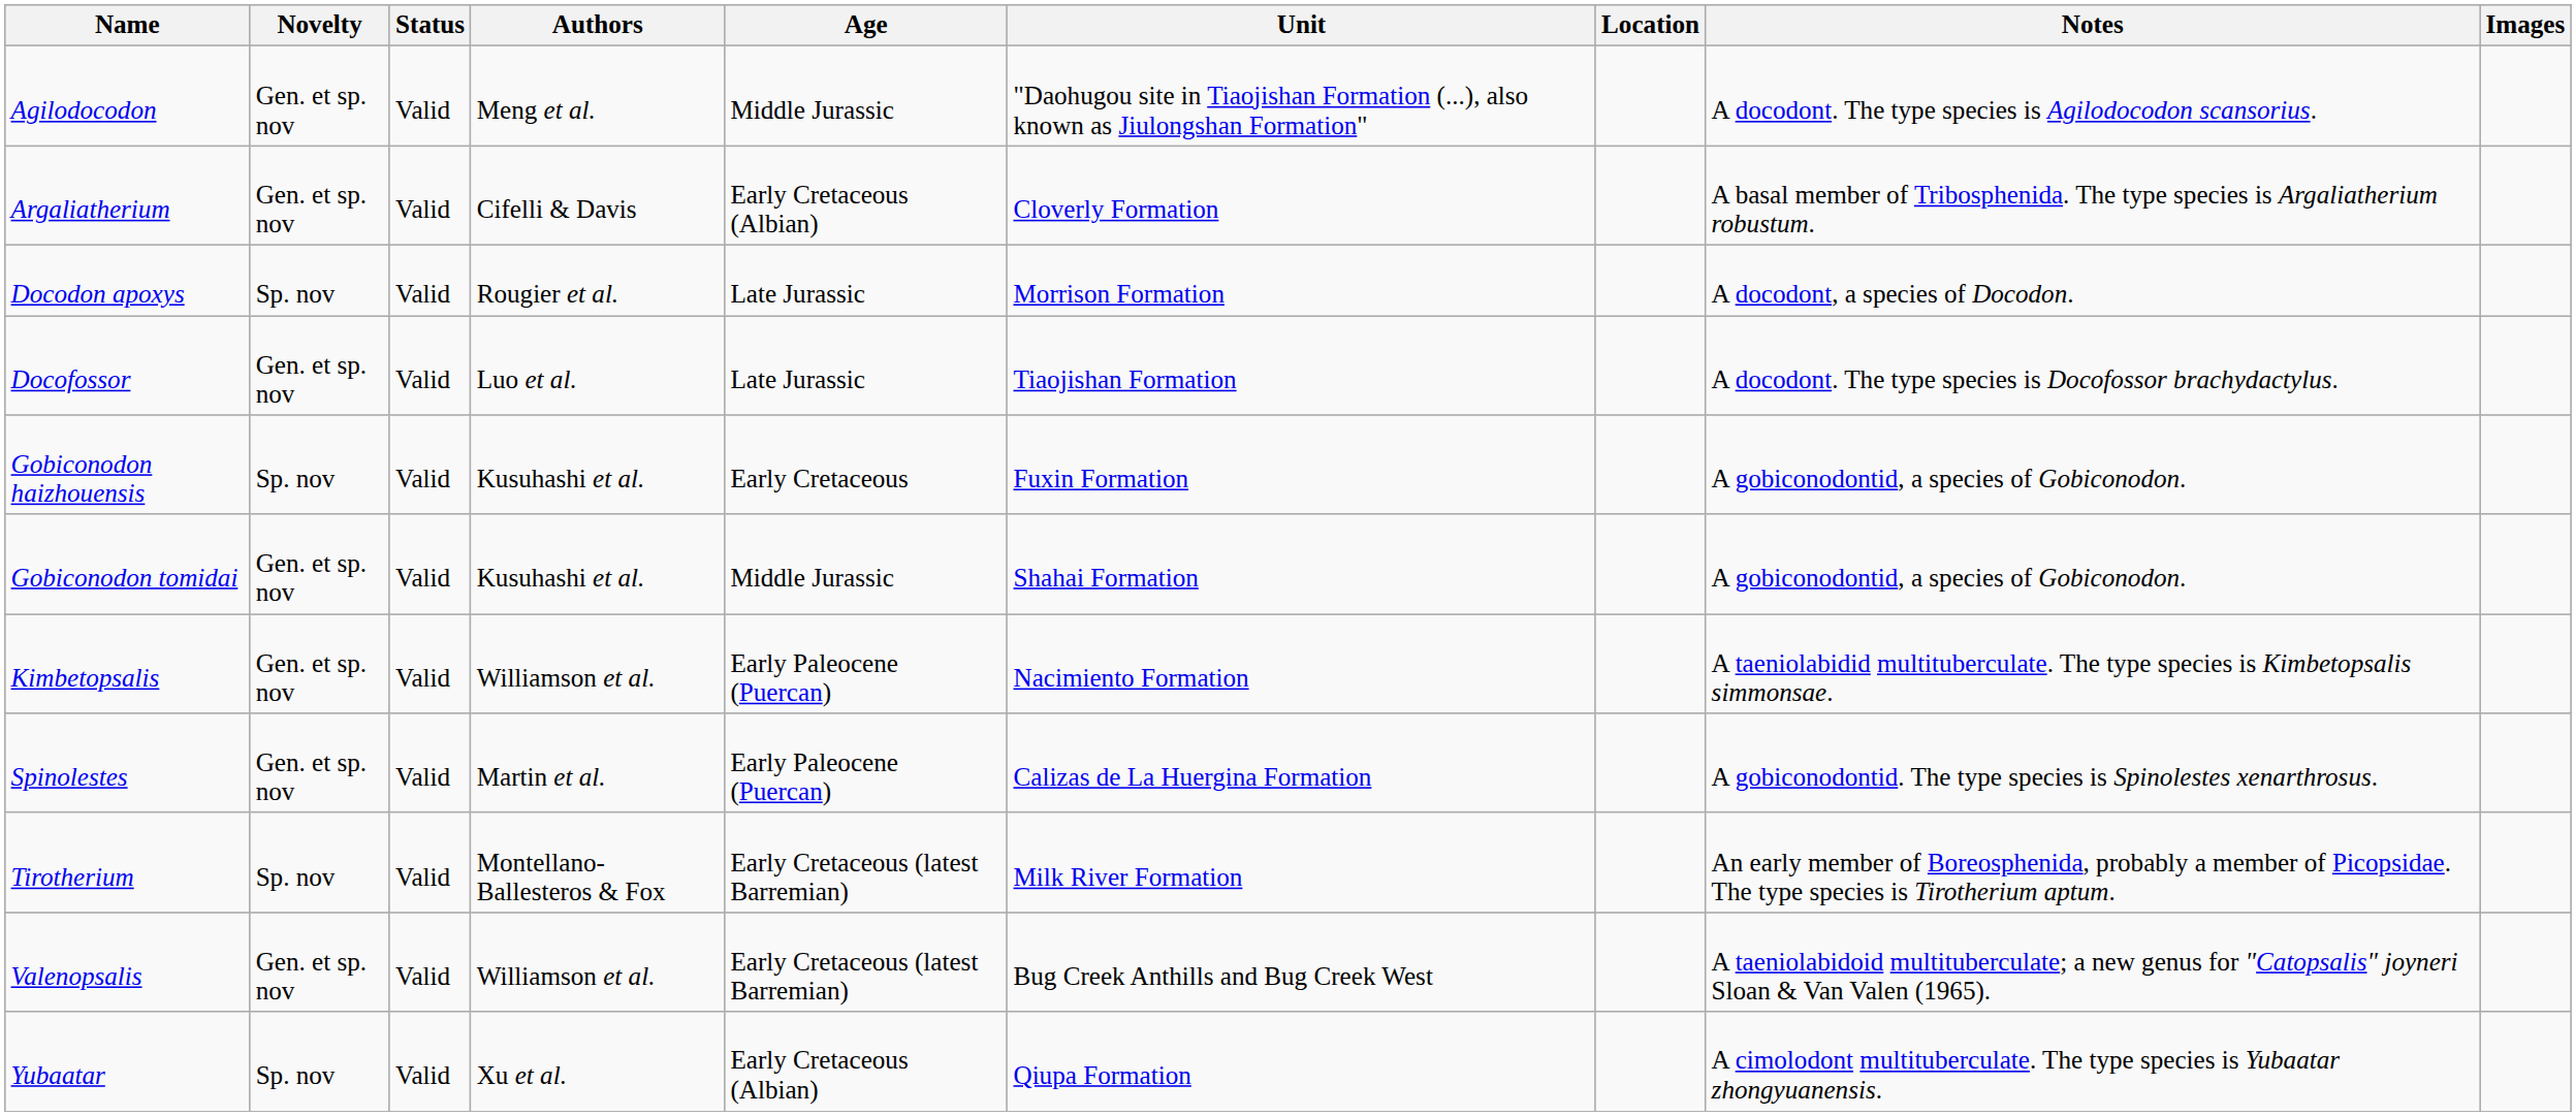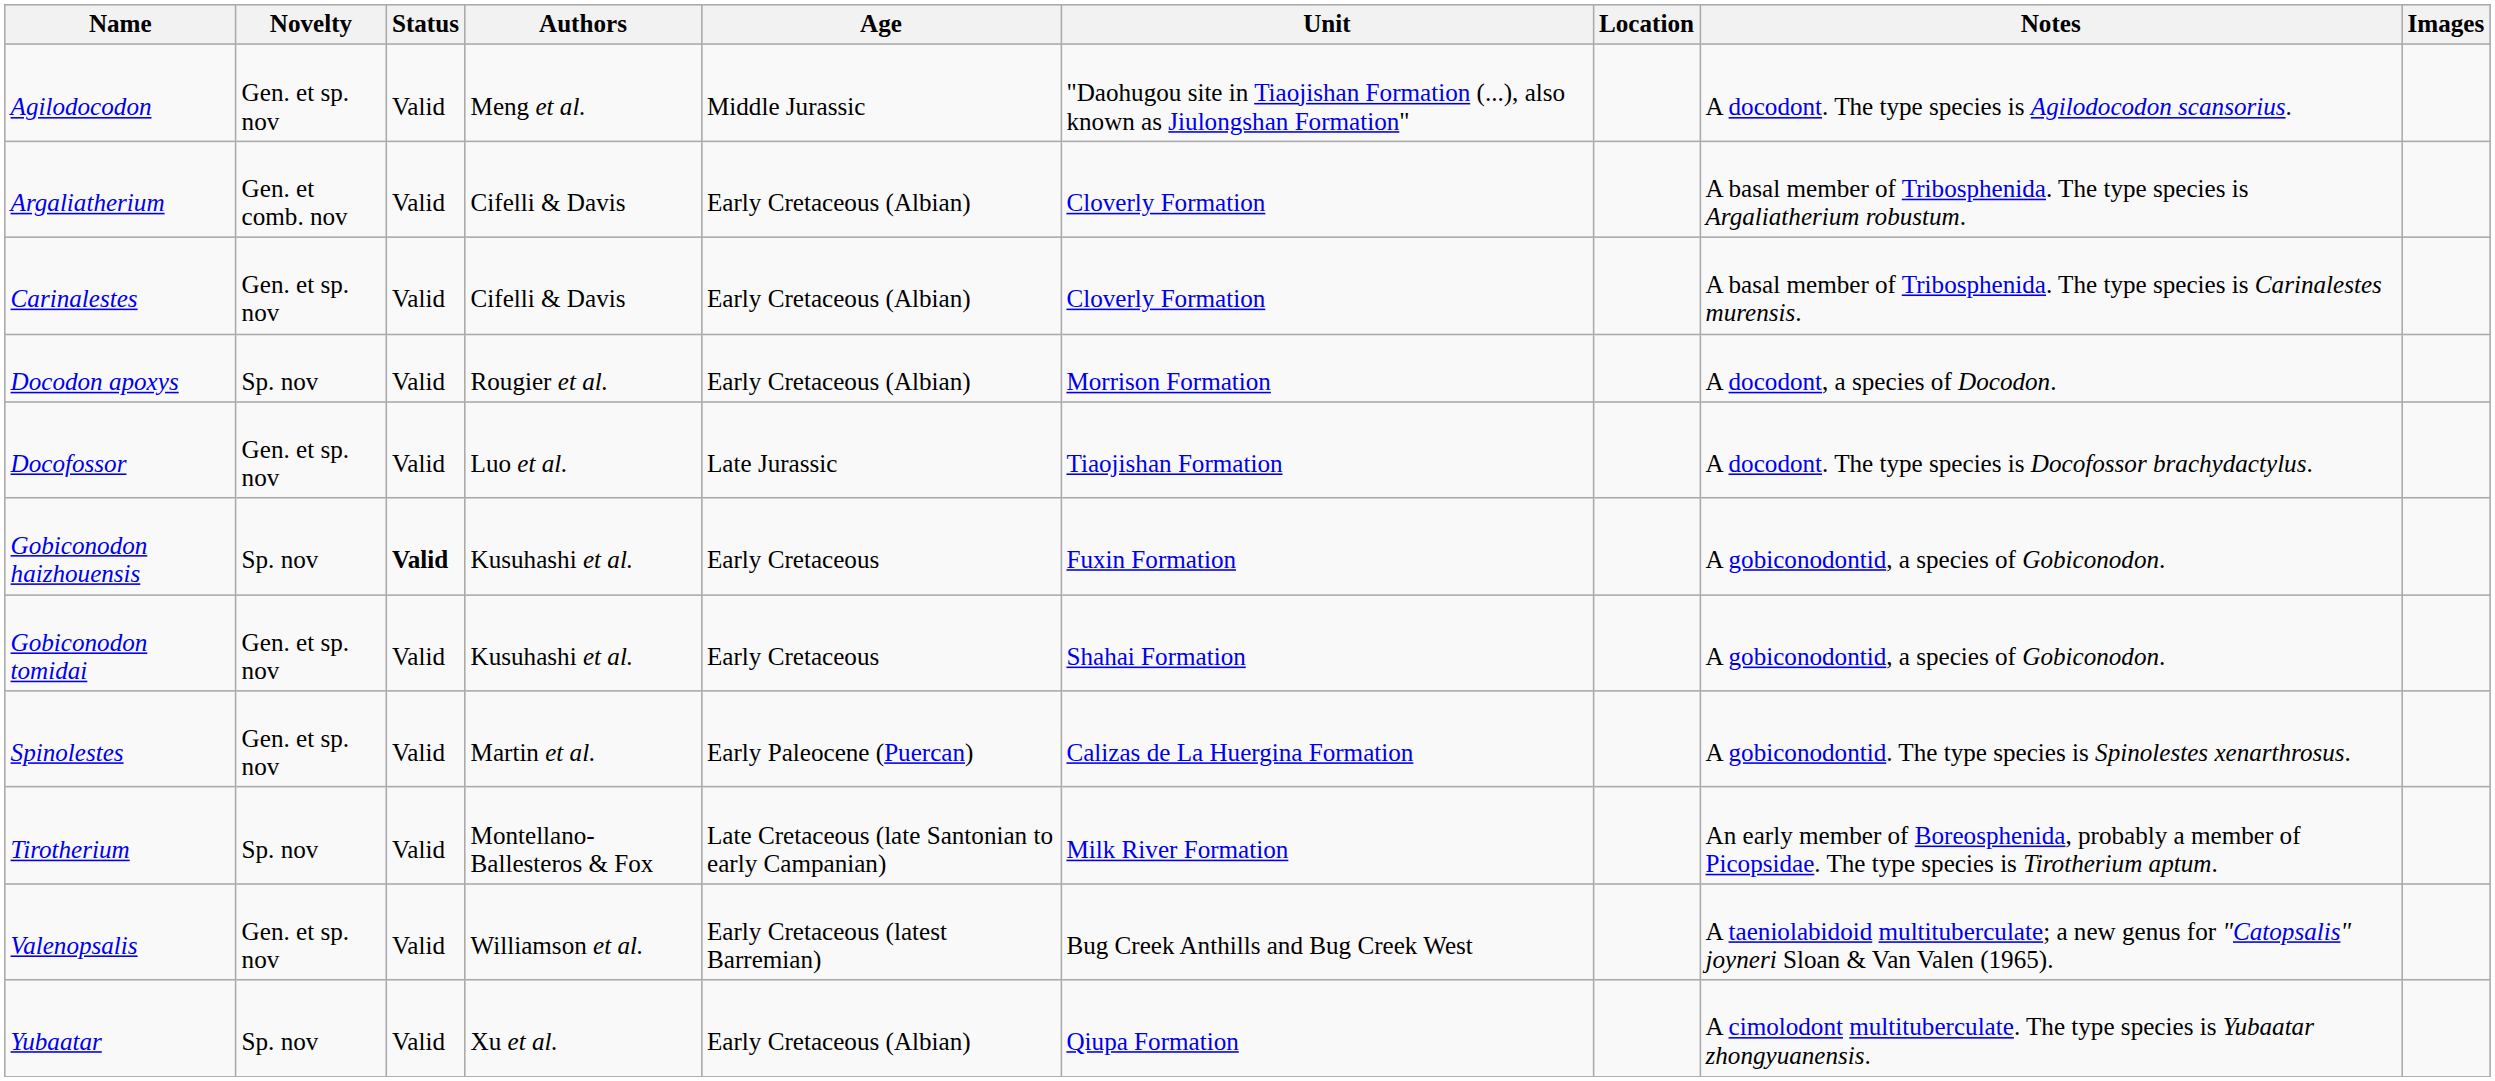Argaliatherium | Novelty: Gen. et sp. nov -> Gen. et comb. nov
+ row: Carinalestes | Gen. et sp. nov | Valid | Cifelli & Davis | Early Cretaceous (Albian) | Cloverly Formation | A basal member of Tribosphenida. The type species is Carinalestes murensis.
Docodon apoxys | Age: Late Jurassic -> Early Cretaceous (Albian)
Gobiconodon haizhouensis | Status: normal -> bold
Gobiconodon tomidai | Age: Middle Jurassic -> Early Cretaceous
- row: Kimbetopsalis | Gen. et sp. nov | Valid | Williamson et al. | Early Paleocene (Puercan) | Nacimiento Formation | A taeniolabidid multituberculate. The type species is Kimbetopsalis simmonsae.
Tirotherium | Age: Early Cretaceous (latest Barremian) -> Late Cretaceous (late Santonian to early Campanian)
